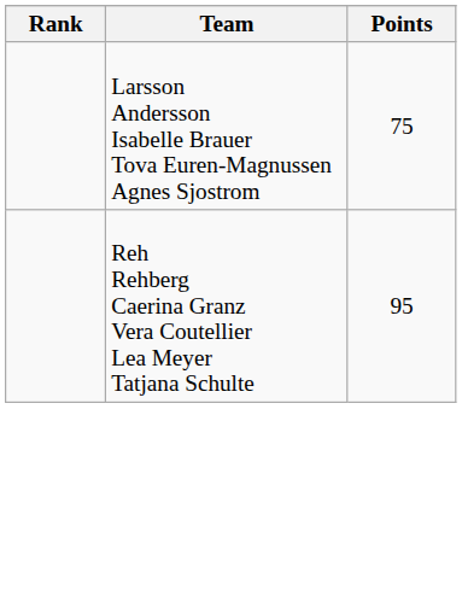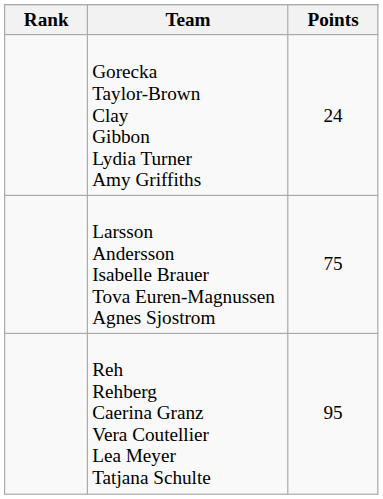+ row: Gorecka Taylor-Brown Clay Gibbon Lydia Turner Amy Griffiths | 24
